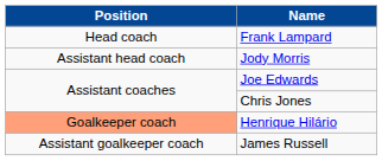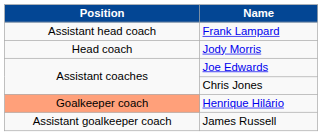Frank Lampard | Position: Head coach -> Assistant head coach
Jody Morris | Position: Assistant head coach -> Head coach
